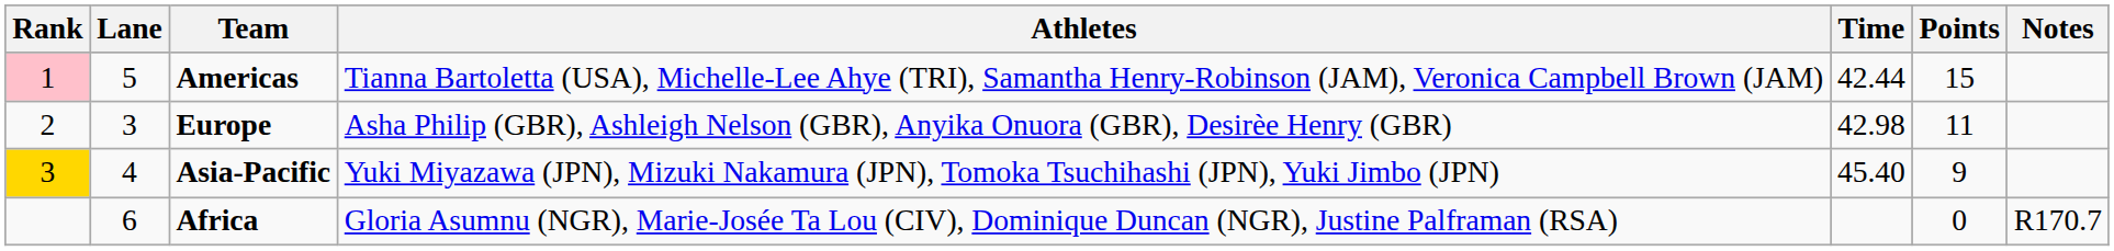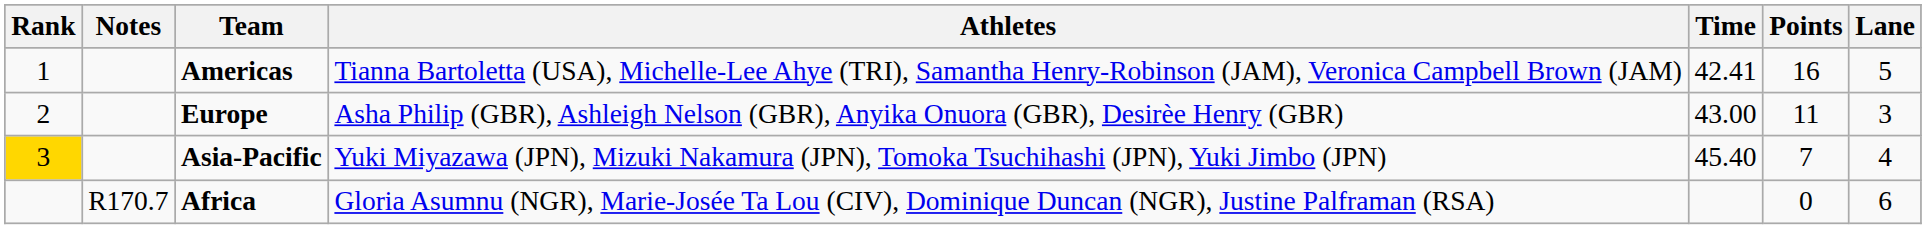columns swapped: Lane <-> Notes
Americas | Rank: pink background -> no background
Americas | Time: 42.44 -> 42.41
Americas | Points: 15 -> 16
Europe | Time: 42.98 -> 43.00
Asia-Pacific | Points: 9 -> 7
